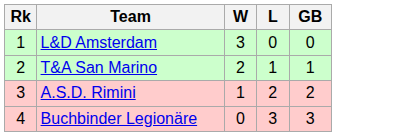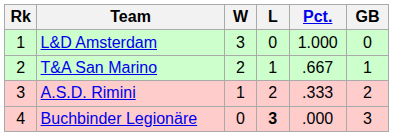+ column: Pct. | 1.000 | .667 | .333 | .000
Buchbinder Legionäre | L: normal -> bold
